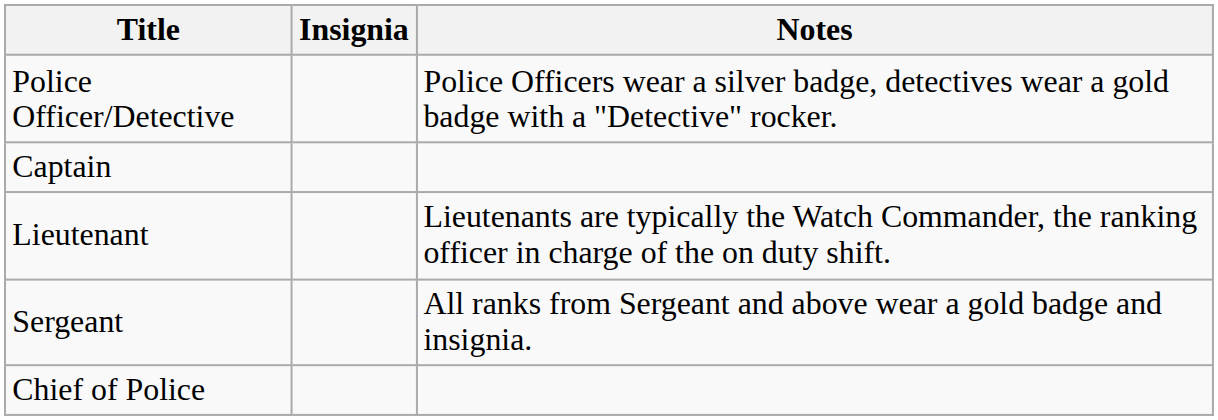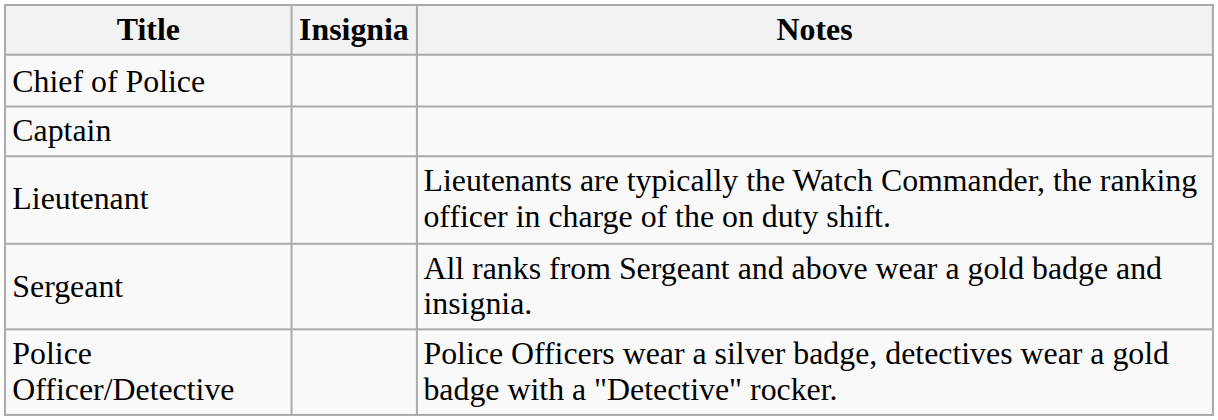rows swapped: Chief of Police <-> Police Officer/Detective
